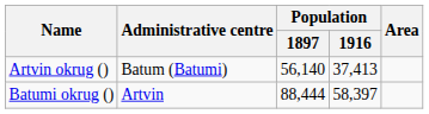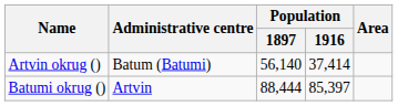Artvin okrug () | Population / 1916: 37,413 -> 37,414
Batumi okrug () | Population / 1916: 58,397 -> 85,397
